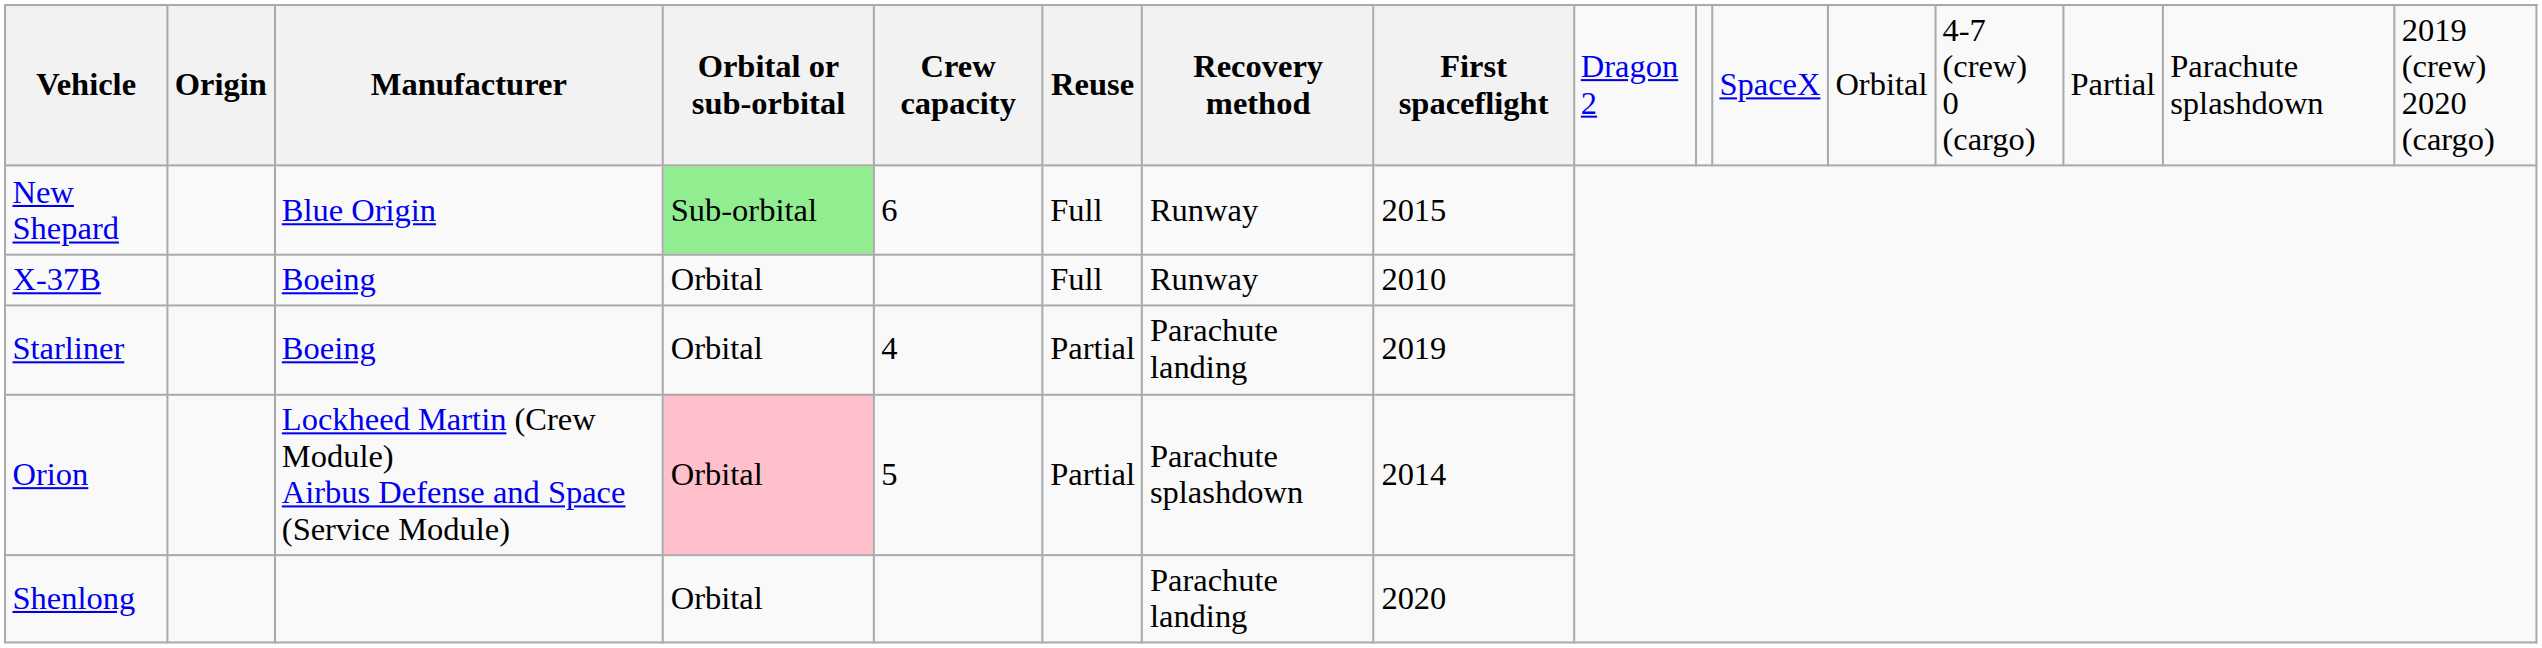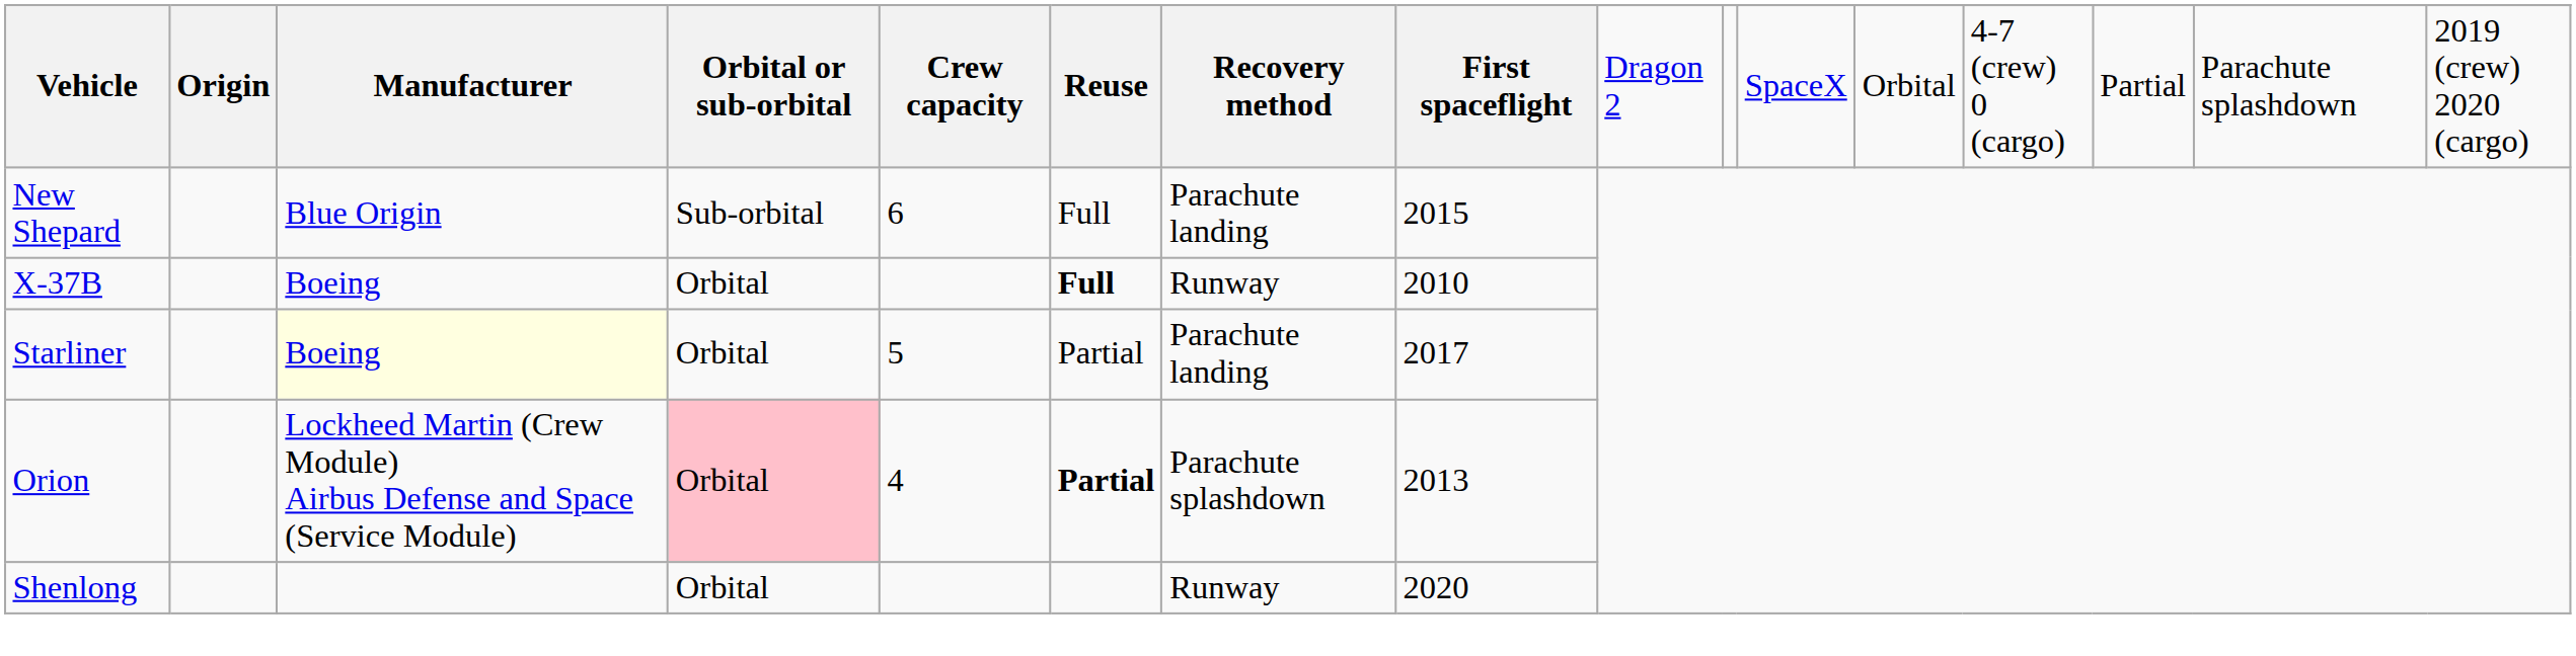New Shepard | Orbital or sub-orbital: lightgreen background -> no background
New Shepard | Recovery method: Runway -> Parachute landing
X-37B | Reuse: normal -> bold
Starliner | Manufacturer: no background -> lightyellow background
Starliner | Crew capacity: 4 -> 5
Starliner | First spaceflight: 2019 -> 2017
Orion | Crew capacity: 5 -> 4
Orion | Reuse: normal -> bold
Orion | First spaceflight: 2014 -> 2013
Shenlong | Recovery method: Parachute landing -> Runway
